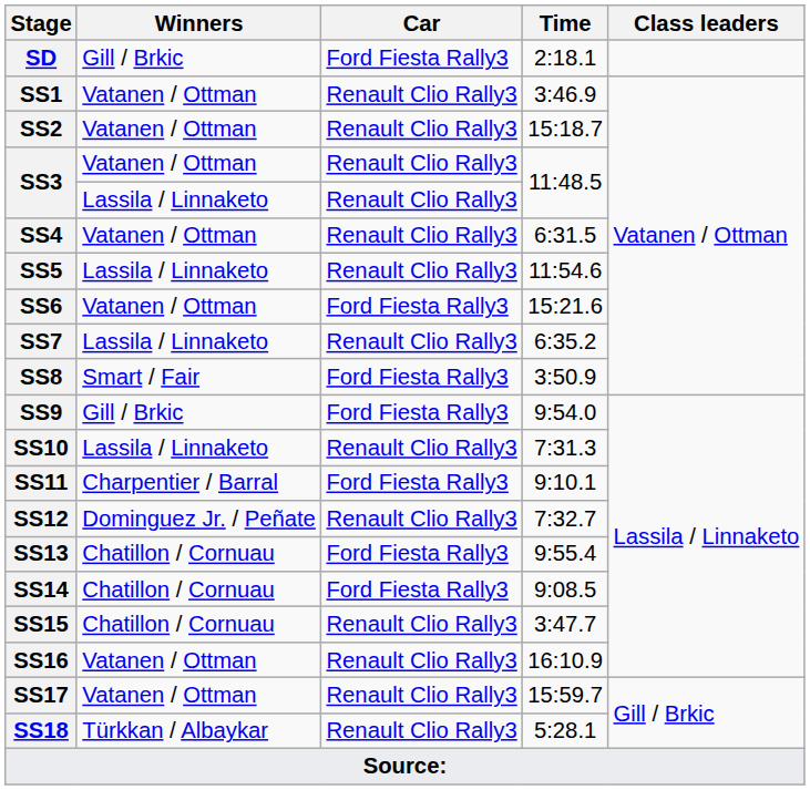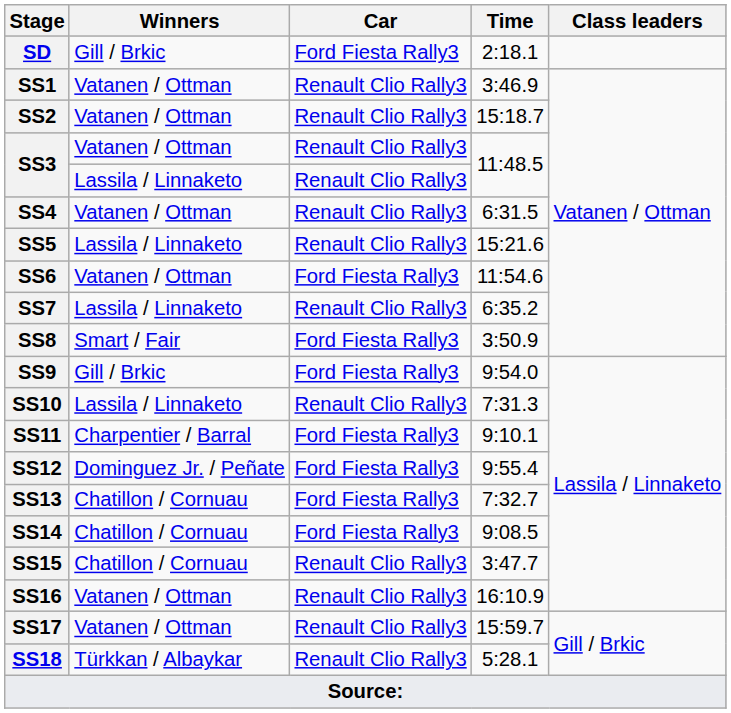SS5 | Time: 11:54.6 -> 15:21.6
SS6 | Time: 15:21.6 -> 11:54.6
SS12 | Car: Renault Clio Rally3 -> Ford Fiesta Rally3
SS12 | Time: 7:32.7 -> 9:55.4
SS13 | Time: 9:55.4 -> 7:32.7
